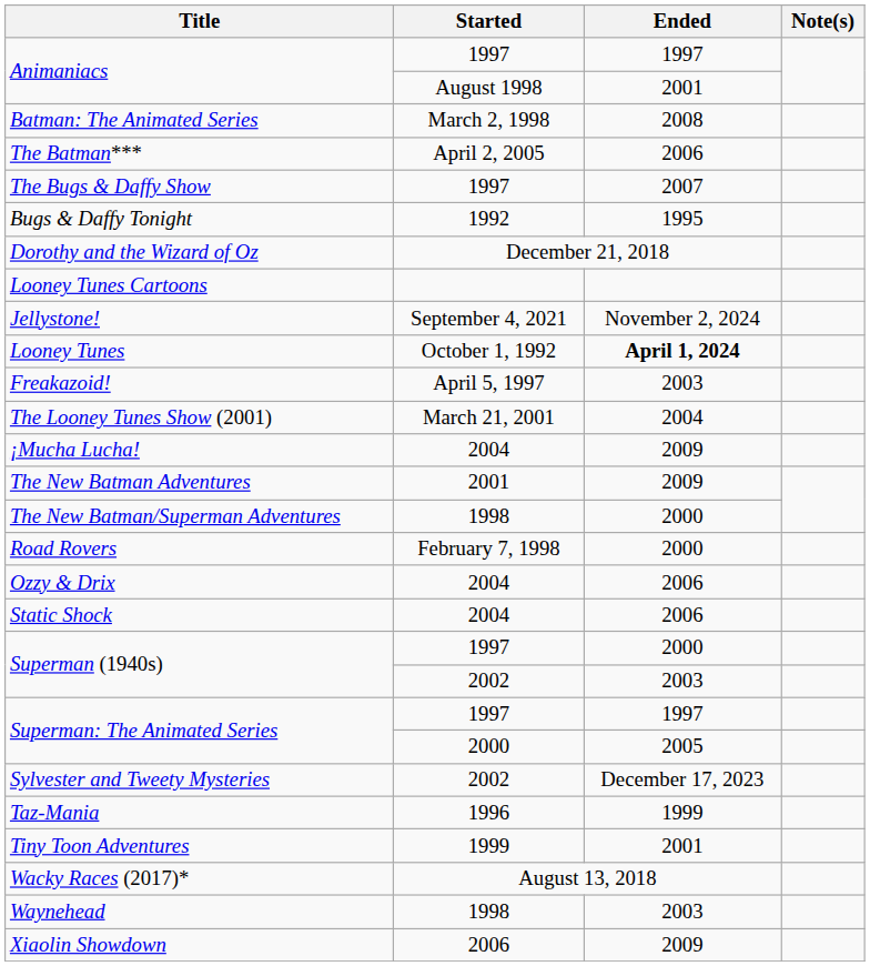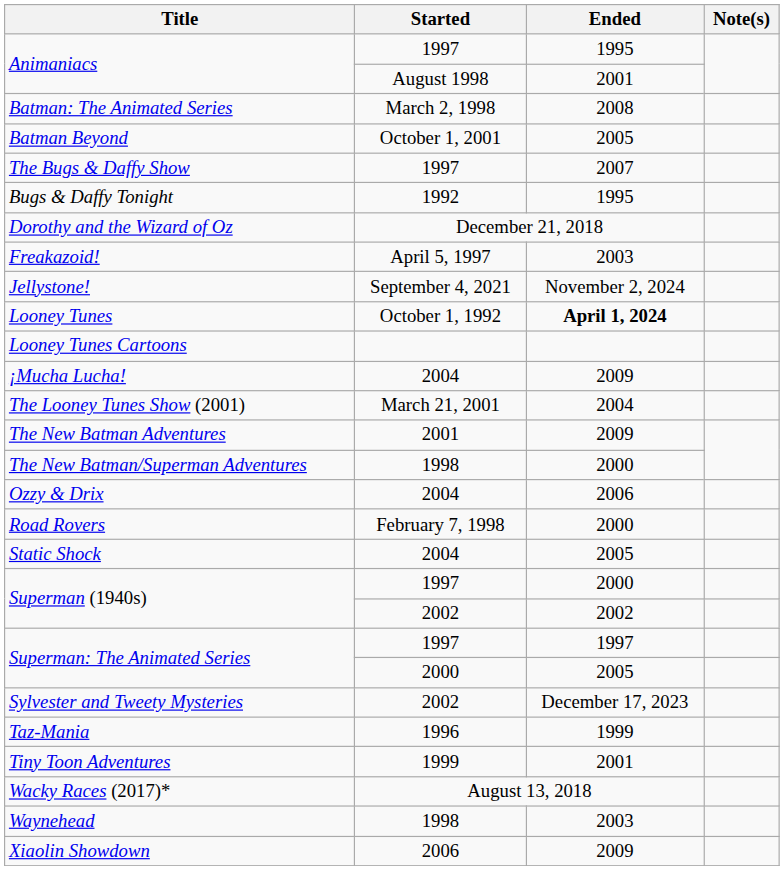Animaniacs / 1997 | Ended: 1997 -> 1995
+ row: Batman Beyond | October 1, 2001 | 2005
- row: The Batman*** | April 2, 2005 | 2006
rows swapped: Freakazoid! <-> Looney Tunes Cartoons
rows swapped: The Looney Tunes Show (2001) <-> ¡Mucha Lucha!
rows swapped: Ozzy & Drix <-> Road Rovers
Static Shock | Ended: 2006 -> 2005
Superman (1940s) / 2002 | Ended: 2003 -> 2002
